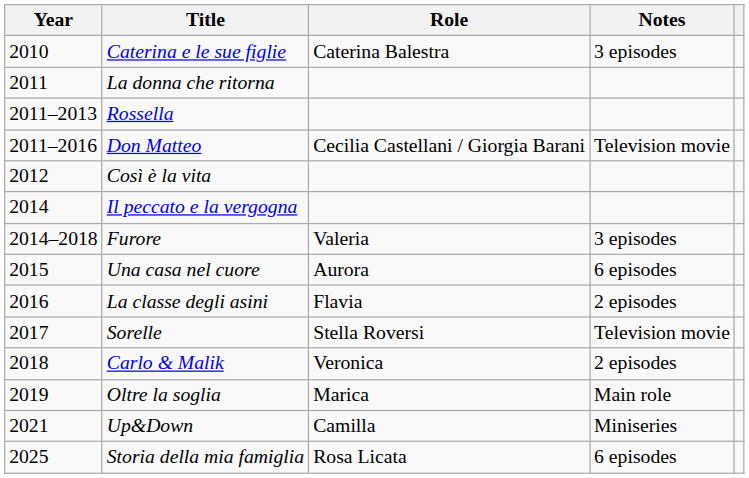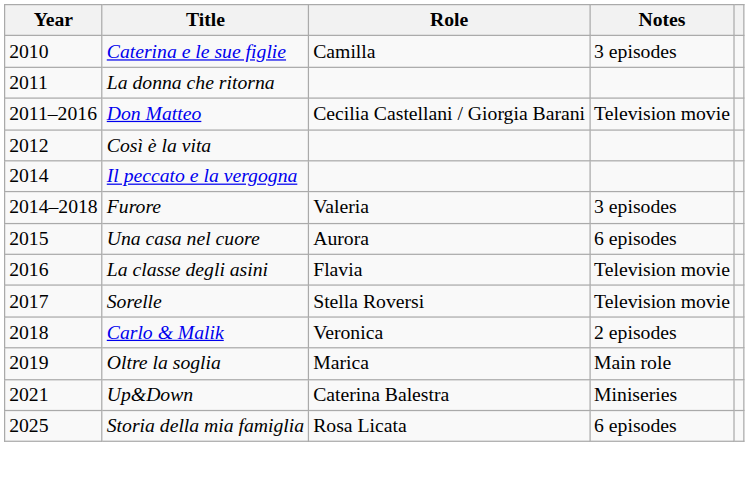Caterina e le sue figlie | Role: Caterina Balestra -> Camilla
- row: 2011–2013 | Rossella
La classe degli asini | Notes: 2 episodes -> Television movie
Up&Down | Role: Camilla -> Caterina Balestra
